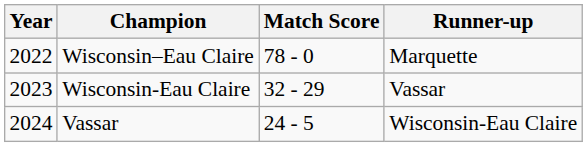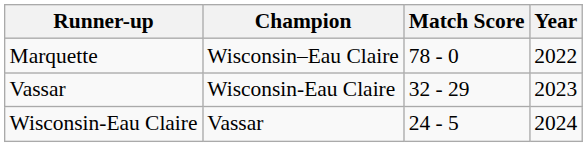columns swapped: Year <-> Runner-up
